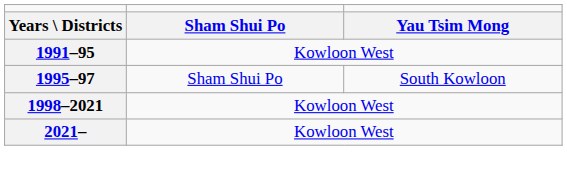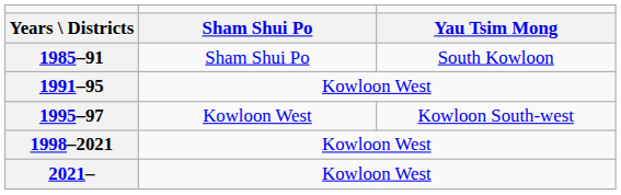+ row: 1985–91 | Sham Shui Po | South Kowloon
1995–97 | column 2: Sham Shui Po -> Kowloon West
1995–97 | column 3: South Kowloon -> Kowloon South-west
